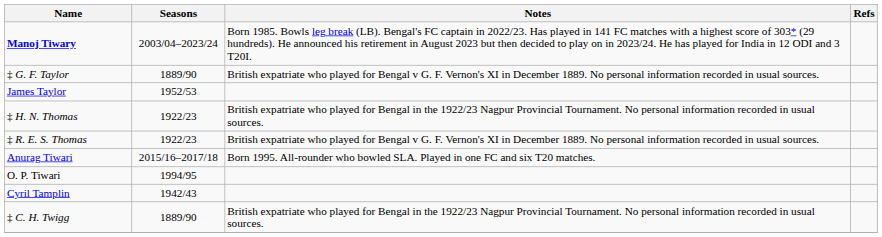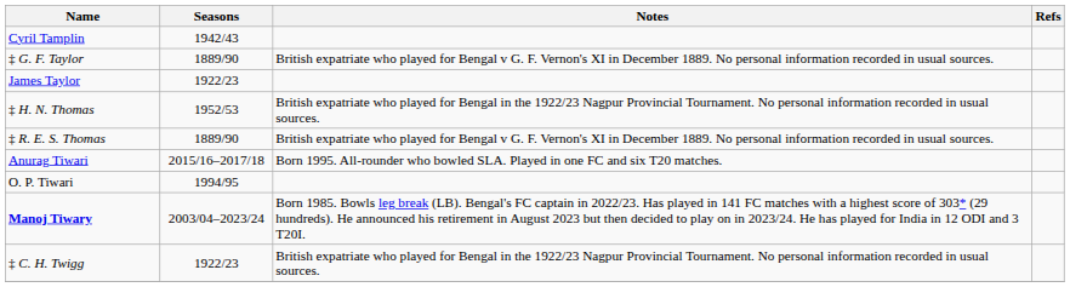rows swapped: Cyril Tamplin <-> Manoj Tiwary
James Taylor | Seasons: 1952/53 -> 1922/23
‡ H. N. Thomas | Seasons: 1922/23 -> 1952/53
‡ R. E. S. Thomas | Seasons: 1922/23 -> 1889/90
‡ C. H. Twigg | Seasons: 1889/90 -> 1922/23
